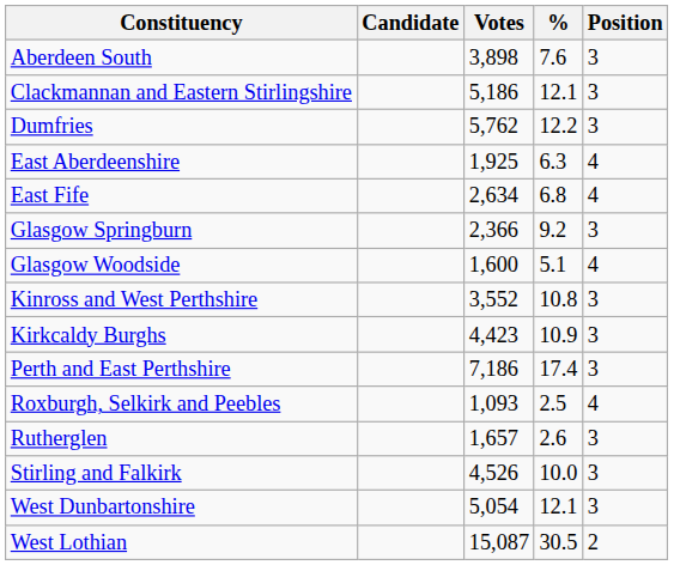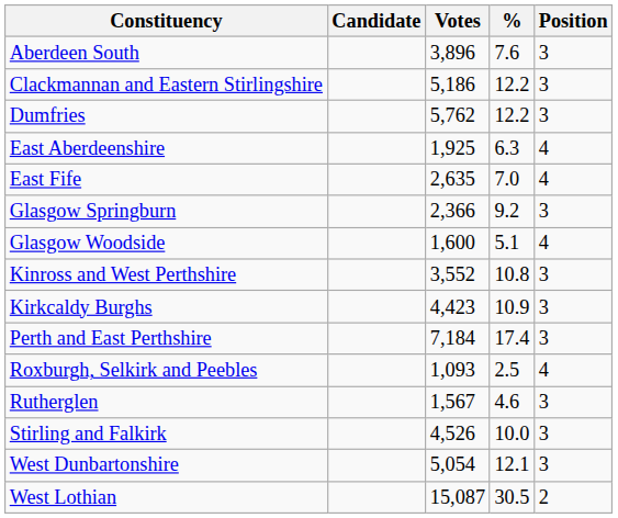Aberdeen South | Votes: 3,898 -> 3,896
Clackmannan and Eastern Stirlingshire | %: 12.1 -> 12.2
East Fife | Votes: 2,634 -> 2,635
East Fife | %: 6.8 -> 7.0
Perth and East Perthshire | Votes: 7,186 -> 7,184
Rutherglen | Votes: 1,657 -> 1,567
Rutherglen | %: 2.6 -> 4.6
